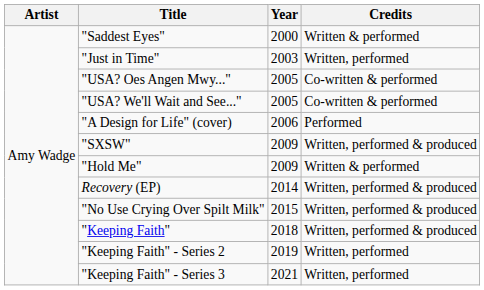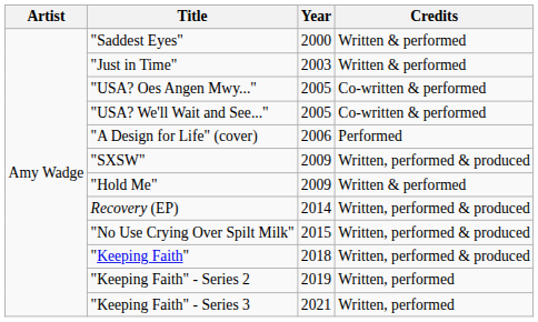"Just in Time" | Credits: Written, performed -> Written & performed
